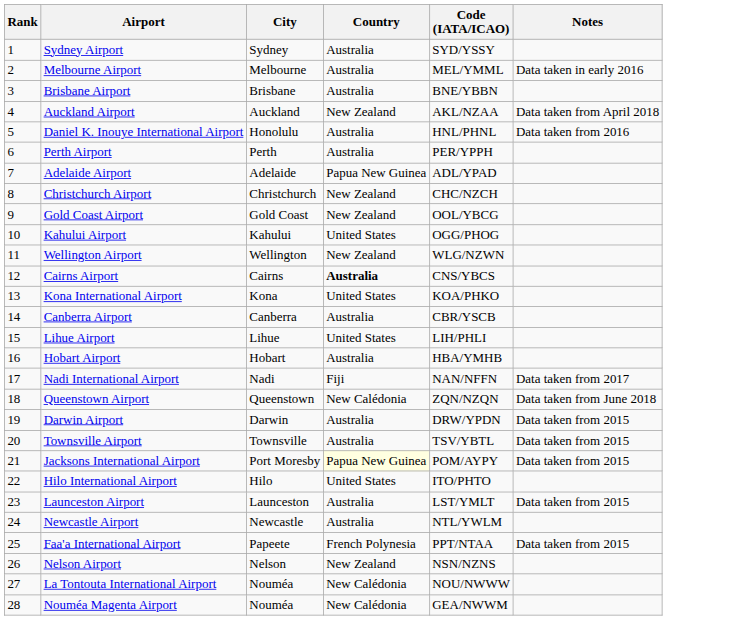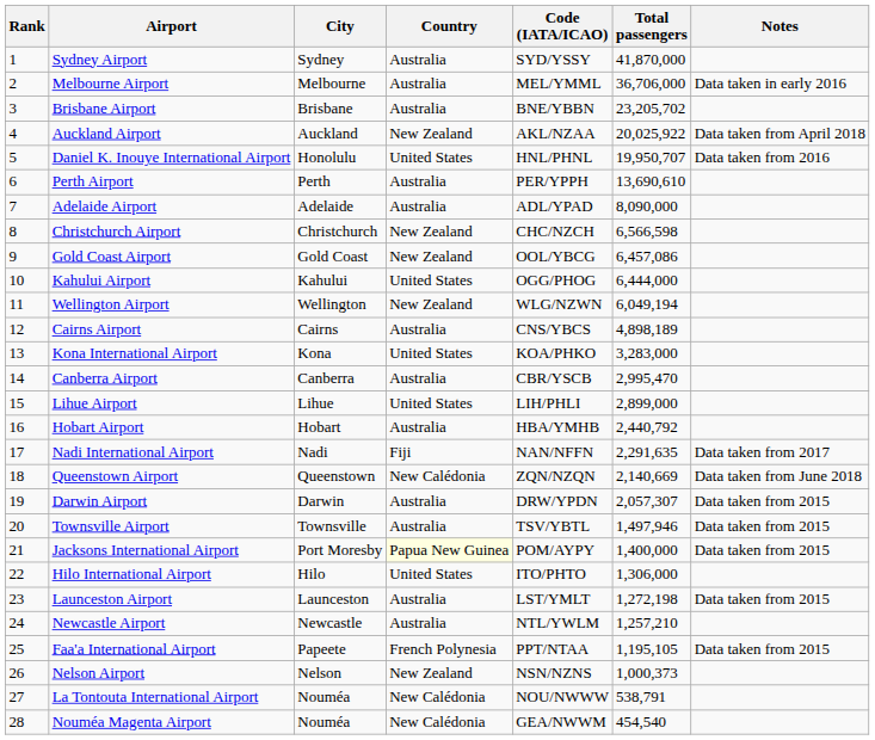+ column: Total passengers | 41,870,000 | 36,706,000 | 23,205,702 | 20,025,922 | 19,950,707 | 13,690,610 | 8,090,000 | 6,566,598 | 6,457,086 | 6,444,000 | 6,049,194 | 4,898,189 | 3,283,000 | 2,995,470 | 2,899,000 | 2,440,792 | 2,291,635 | 2,140,669 | 2,057,307 | 1,497,946 | 1,400,000 | 1,306,000 | 1,272,198 | 1,257,210 | 1,195,105 | 1,000,373 | 538,791 | 454,540
Daniel K. Inouye International Airport | Country: Australia -> United States
Adelaide Airport | Country: Papua New Guinea -> Australia
Cairns Airport | Country: bold -> normal
